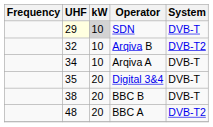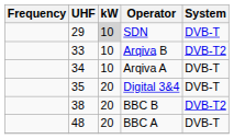SDN | UHF: lightyellow background -> no background
Arqiva B | UHF: 32 -> 33
BBC B | System: DVB-T -> DVB-T2
BBC A | System: DVB-T2 -> DVB-T
